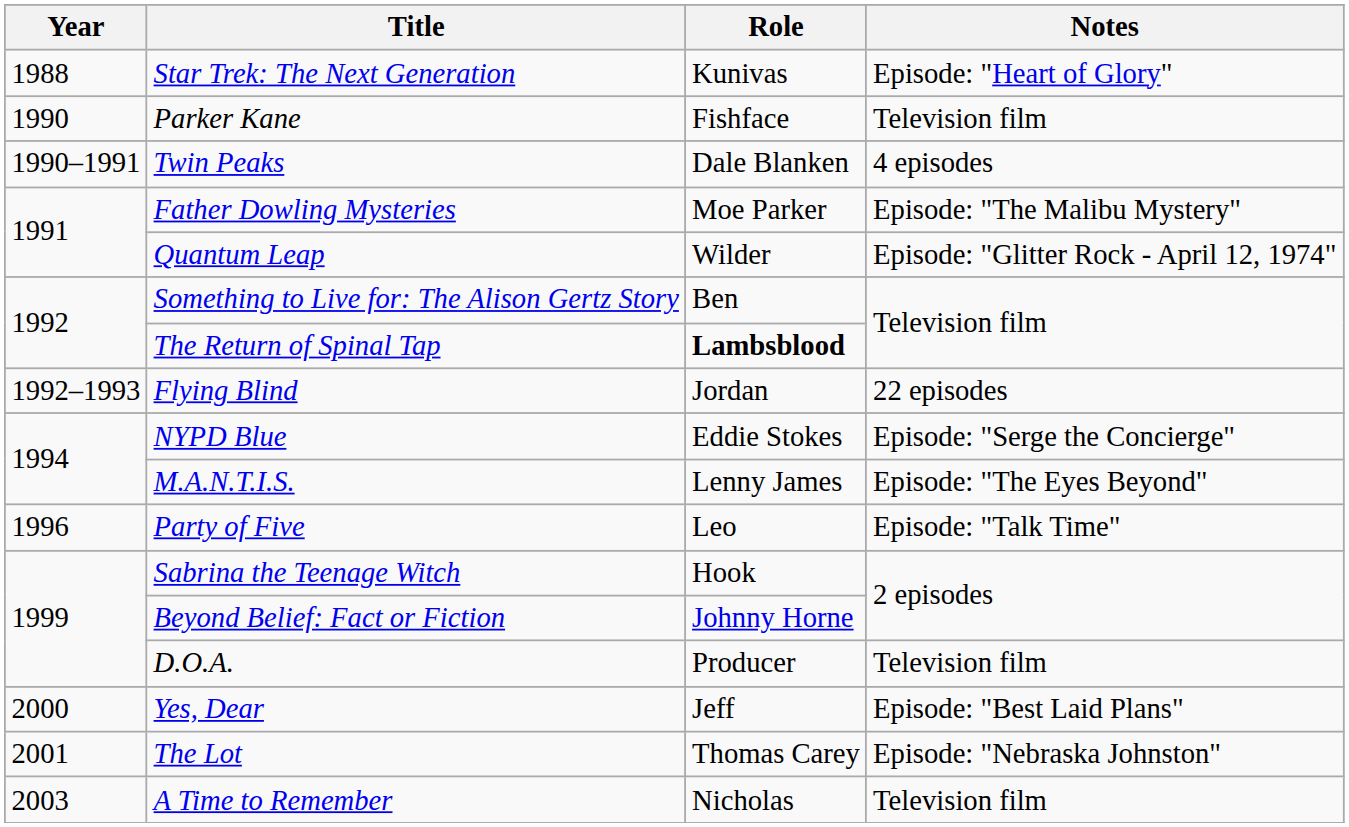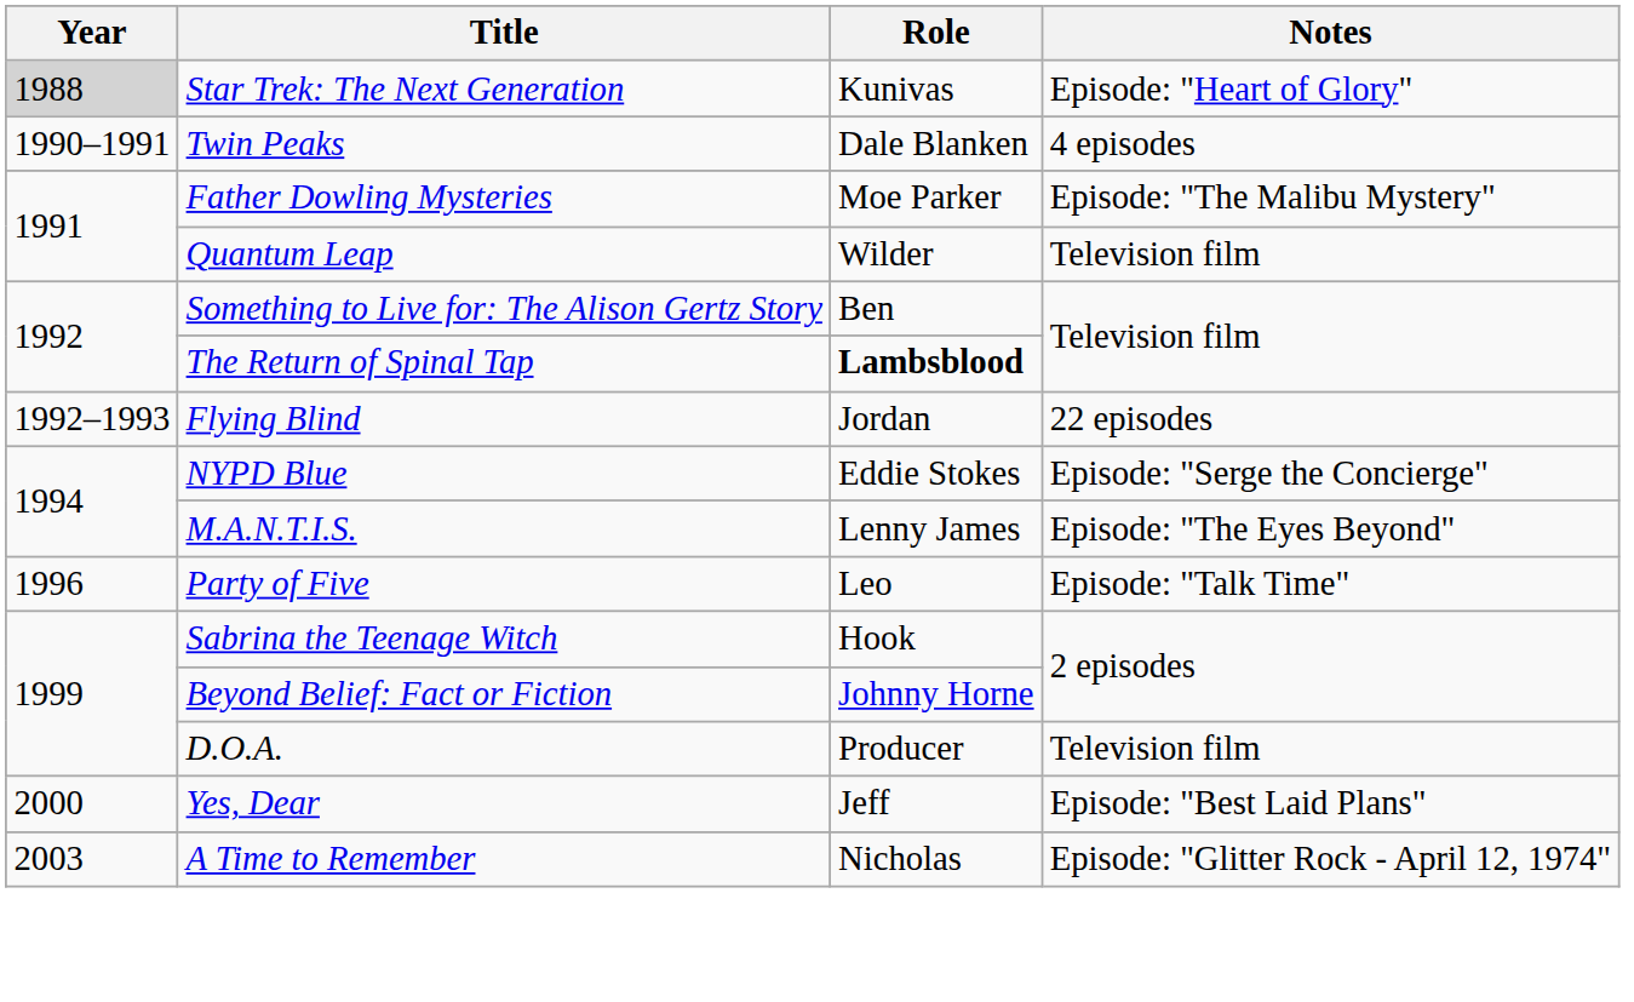Star Trek: The Next Generation | Year: no background -> lightgrey background
- row: 1990 | Parker Kane | Fishface | Television film
Quantum Leap | Notes: Episode: "Glitter Rock - April 12, 1974" -> Television film
- row: 2001 | The Lot | Thomas Carey | Episode: "Nebraska Johnston"
A Time to Remember | Notes: Television film -> Episode: "Glitter Rock - April 12, 1974"
